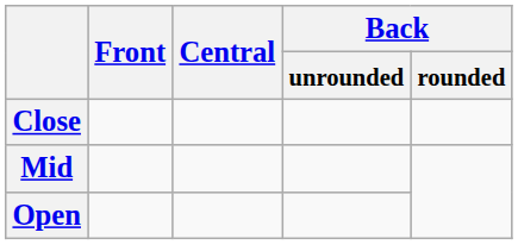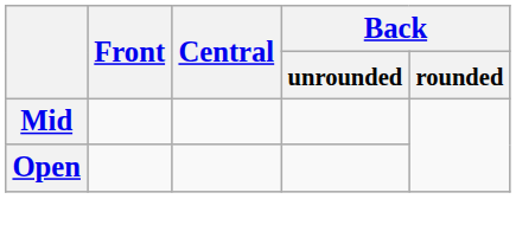- row: Close
